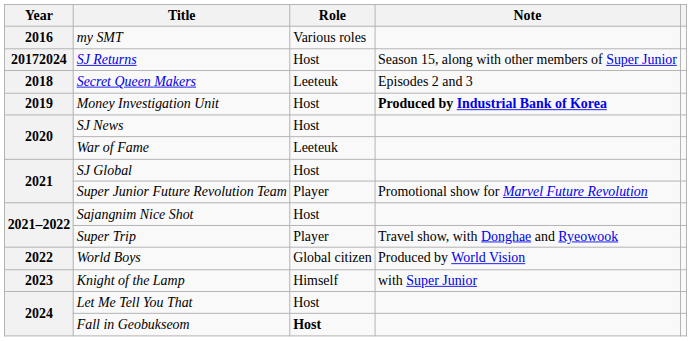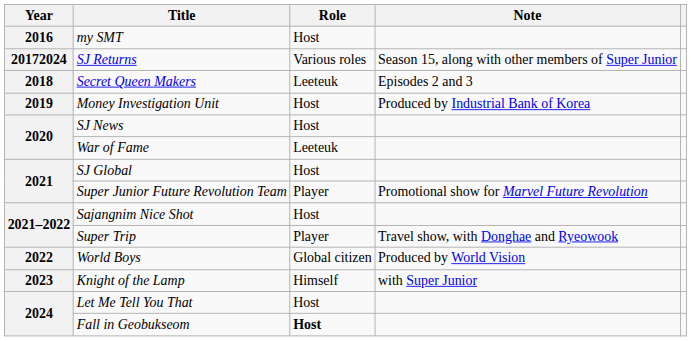my SMT | Role: Various roles -> Host
SJ Returns | Role: Host -> Various roles
Money Investigation Unit | Note: bold -> normal
